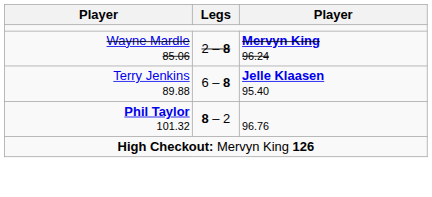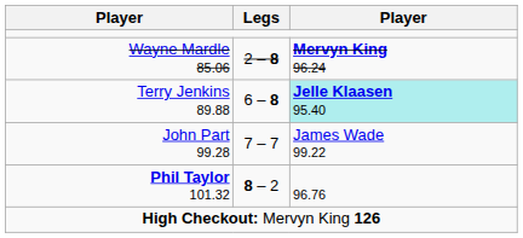Terry Jenkins 89.88 | column 3: no background -> paleturquoise background
+ row: John Part 99.28 | 7 – 7 | James Wade 99.22
